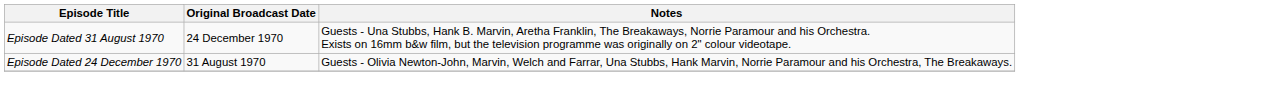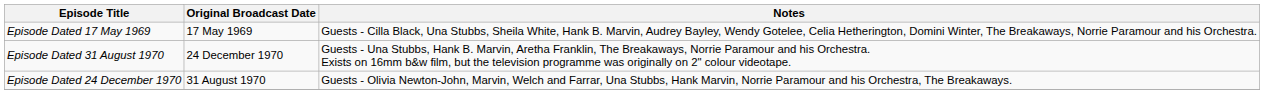+ row: Episode Dated 17 May 1969 | 17 May 1969 | Guests - Cilla Black, Una Stubbs, Sheila White, Hank B. Marvin, Audrey Bayley, Wendy Gotelee, Celia Hetherington, Domini Winter, The Breakaways, Norrie Paramour and his Orchestra.
